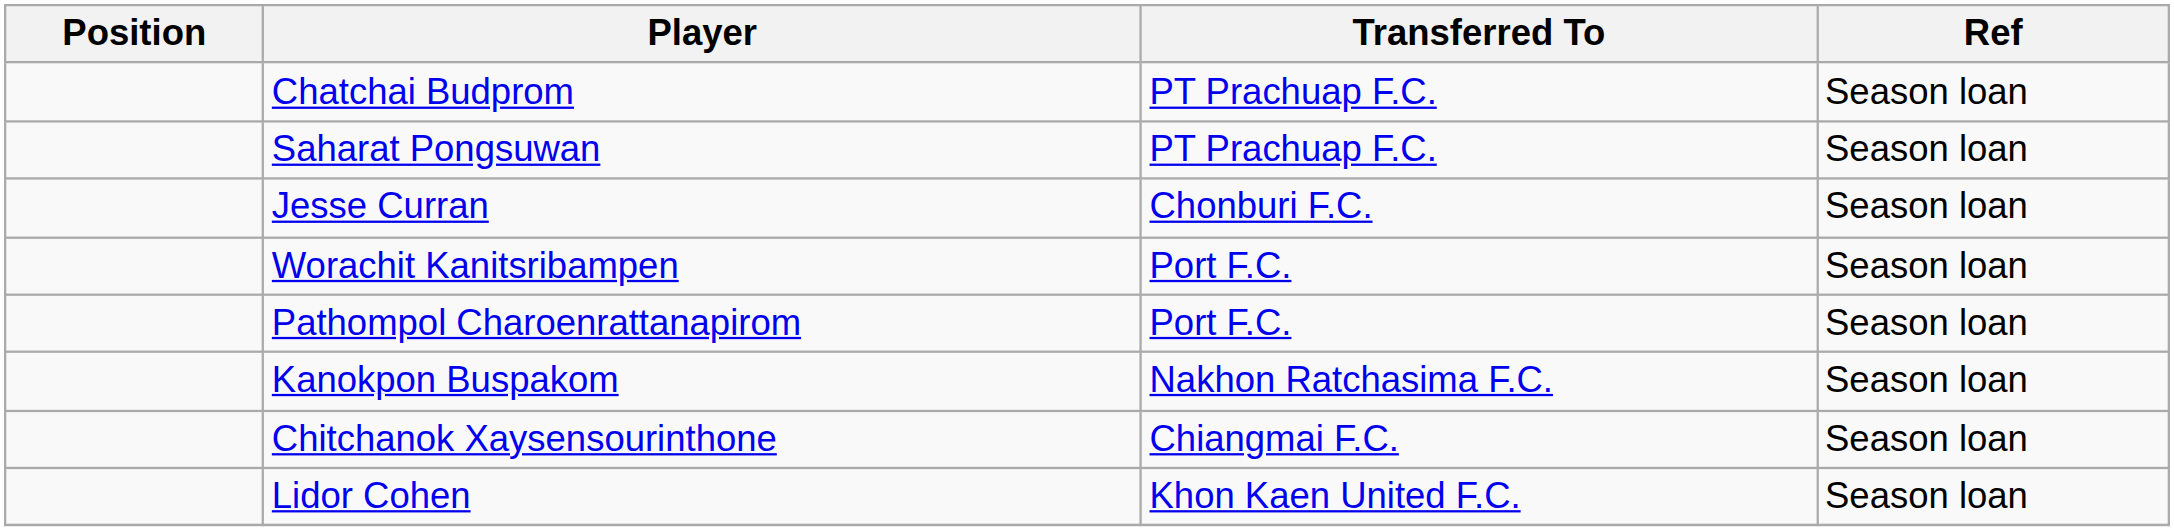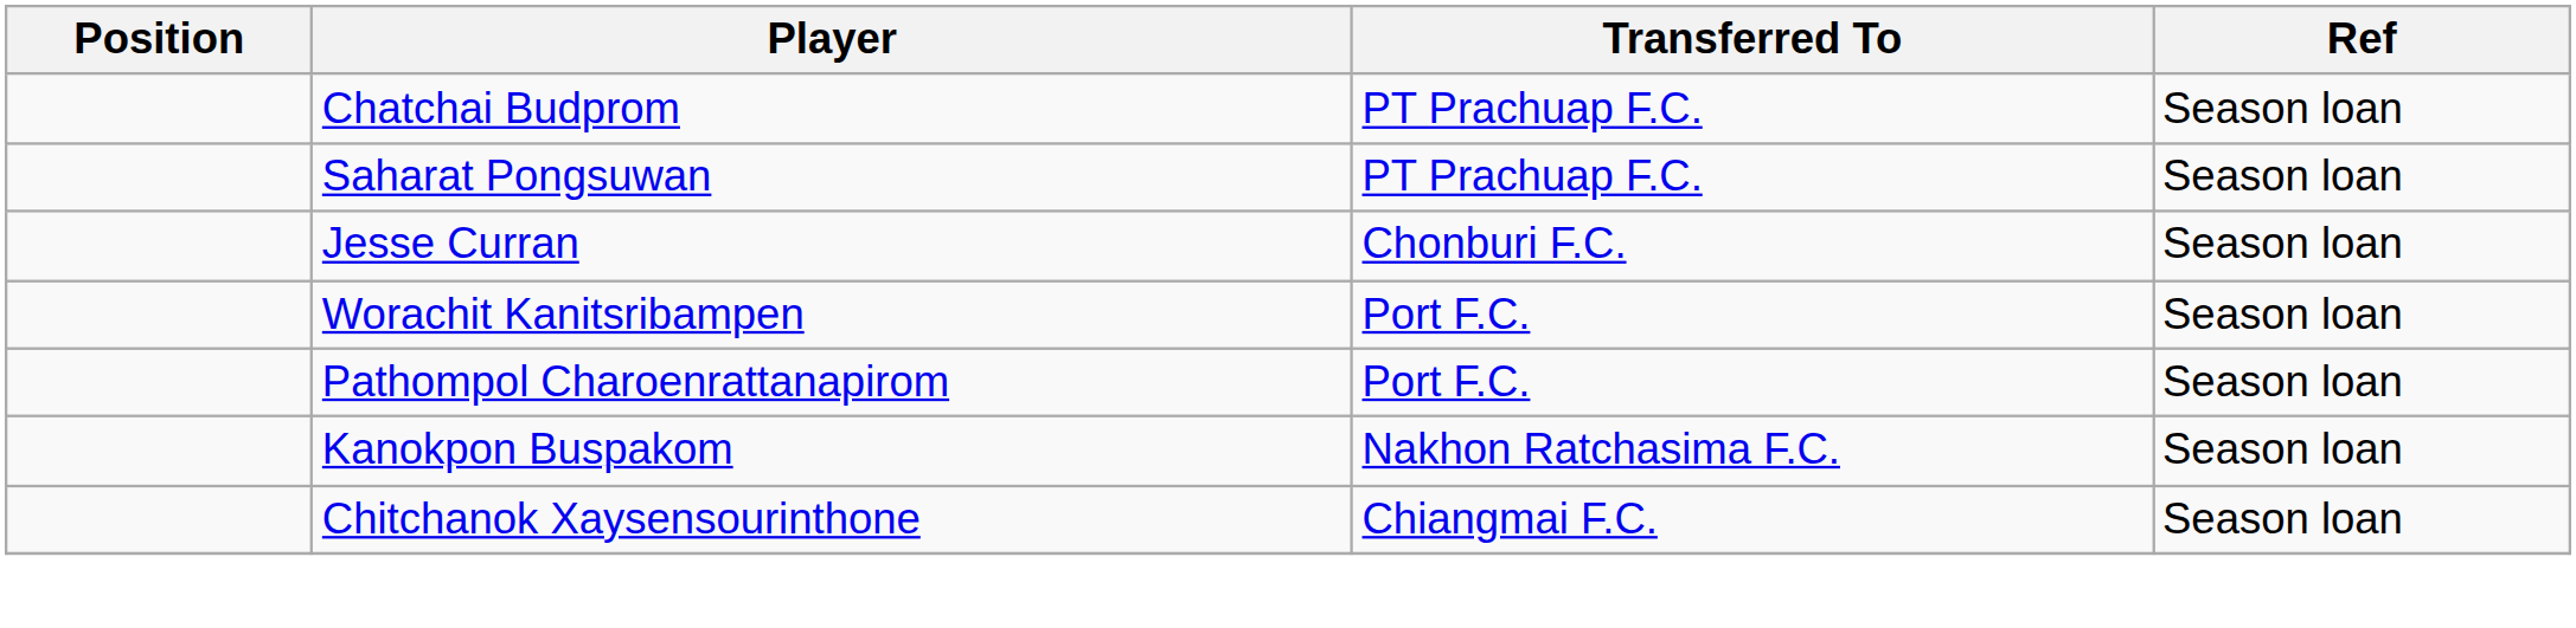- row: Lidor Cohen | Khon Kaen United F.C. | Season loan
